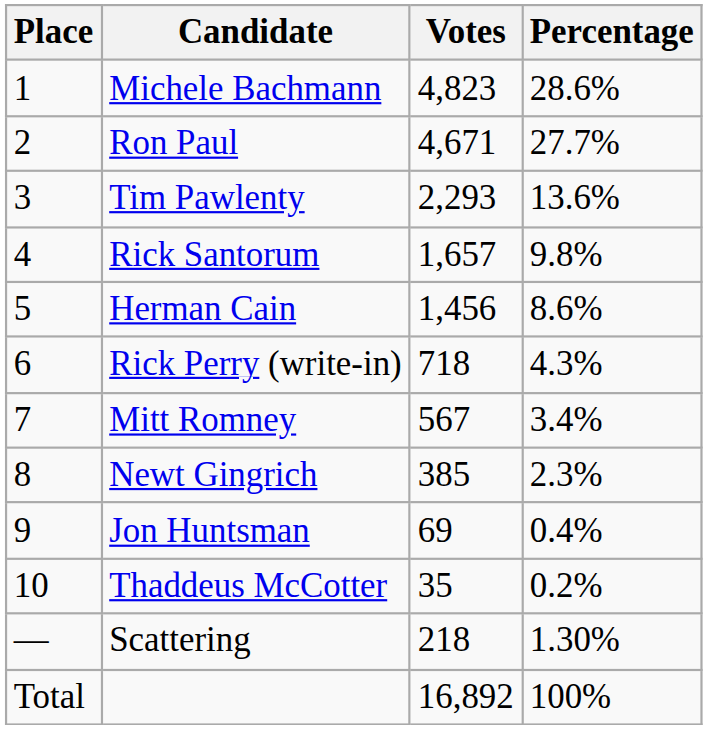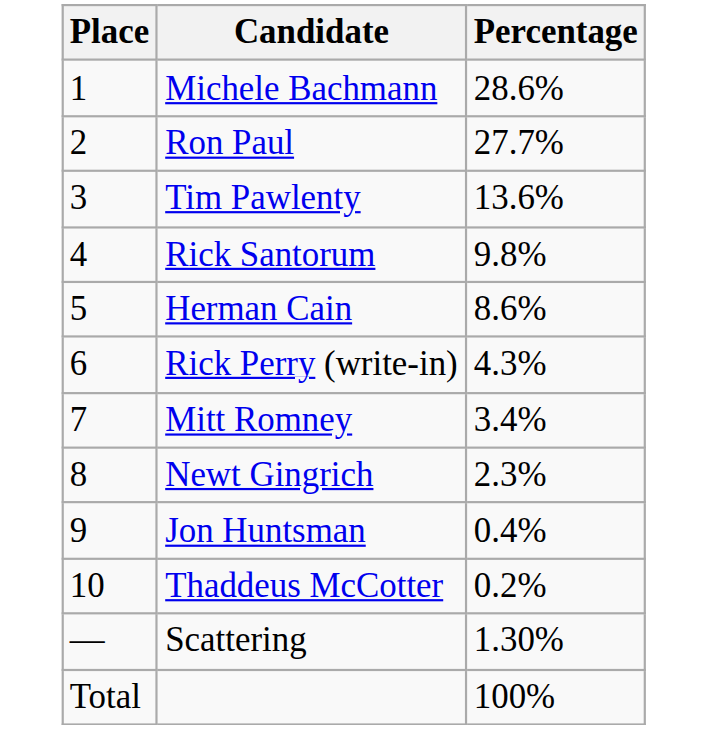- column: Votes | 4,823 | 4,671 | 2,293 | 1,657 | 1,456 | 718 | 567 | 385 | 69 | 35 | 218 | 16,892
